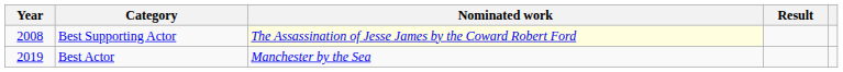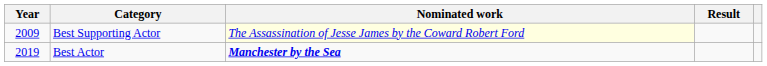Best Supporting Actor | Year: 2008 -> 2009
Best Actor | Nominated work: normal -> bold
